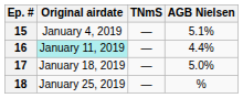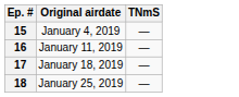- column: AGB Nielsen | 5.1% | 4.4% | 5.0% | %
16 | Original airdate: paleturquoise background -> no background
